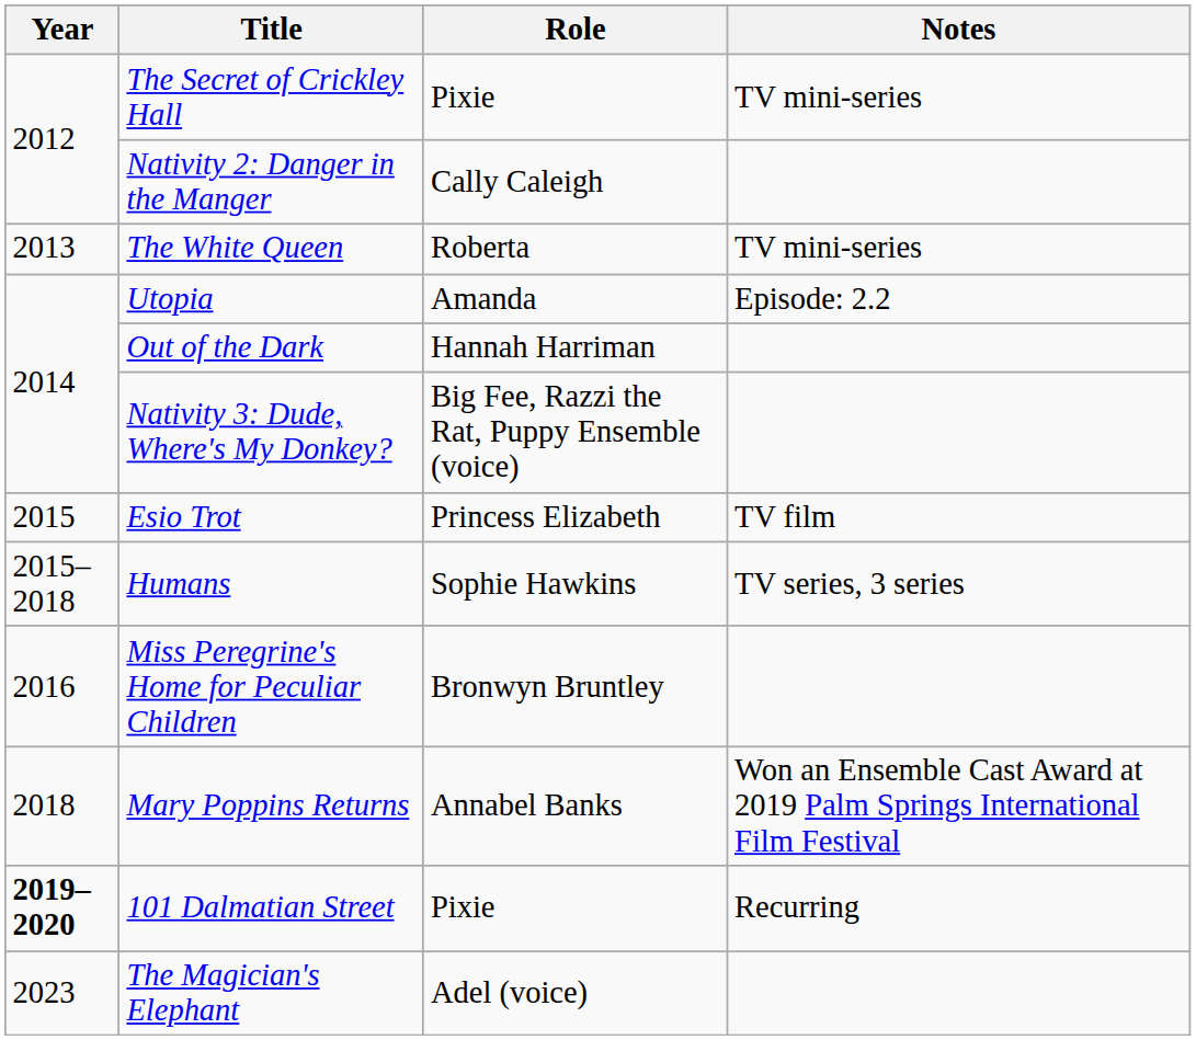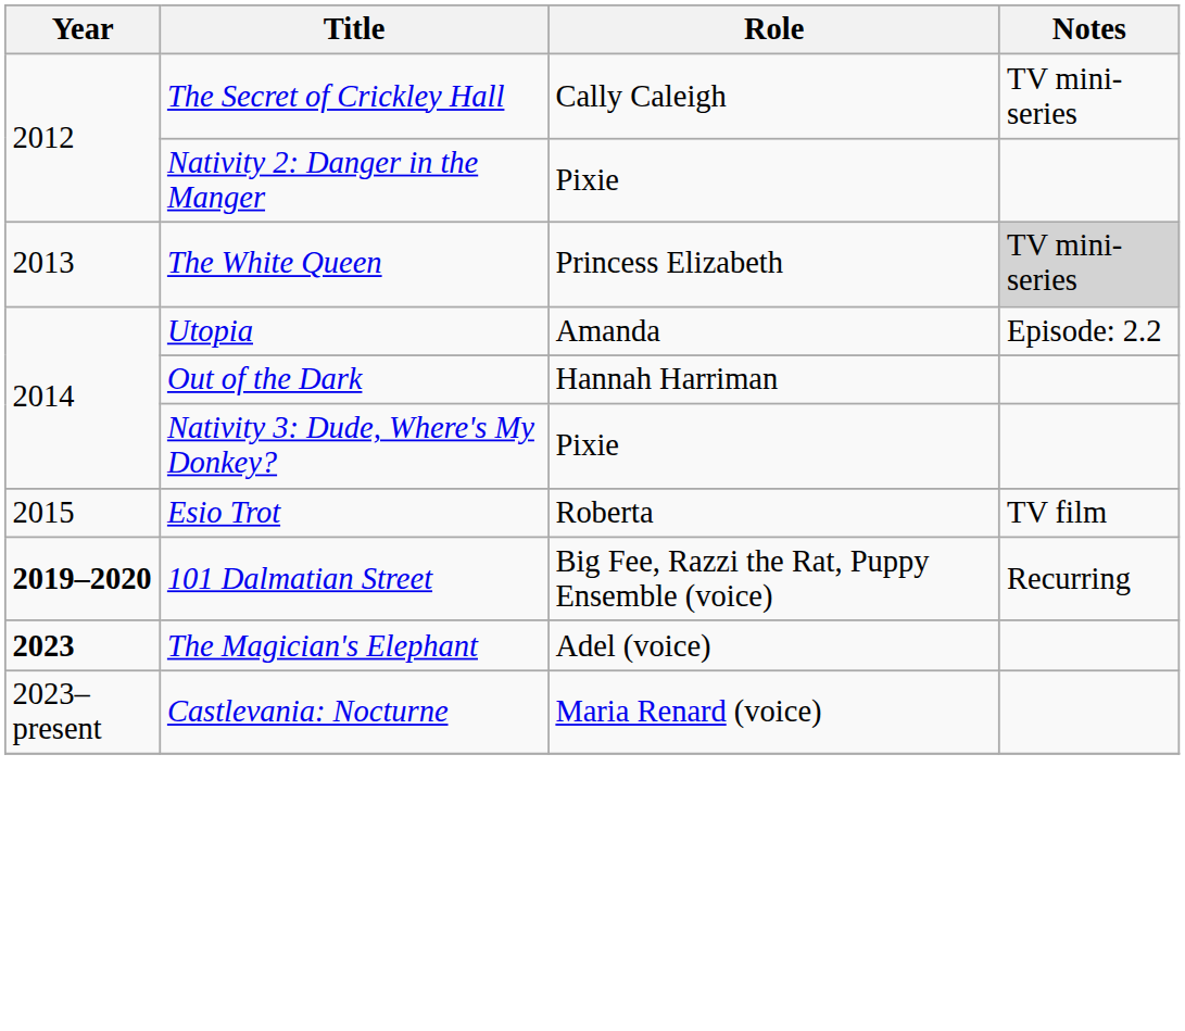The Secret of Crickley Hall | Role: Pixie -> Cally Caleigh
Nativity 2: Danger in the Manger | Role: Cally Caleigh -> Pixie
The White Queen | Role: Roberta -> Princess Elizabeth
The White Queen | Notes: no background -> lightgrey background
Nativity 3: Dude, Where's My Donkey? | Role: Big Fee, Razzi the Rat, Puppy Ensemble (voice) -> Pixie
Esio Trot | Role: Princess Elizabeth -> Roberta
- row: 2015–2018 | Humans | Sophie Hawkins | TV series, 3 series
- row: 2016 | Miss Peregrine's Home for Peculiar Children | Bronwyn Bruntley
- row: 2018 | Mary Poppins Returns | Annabel Banks | Won an Ensemble Cast Award at 2019 Palm Springs International Film Festival
101 Dalmatian Street | Role: Pixie -> Big Fee, Razzi the Rat, Puppy Ensemble (voice)
The Magician's Elephant | Year: normal -> bold
+ row: 2023–present | Castlevania: Nocturne | Maria Renard (voice)
